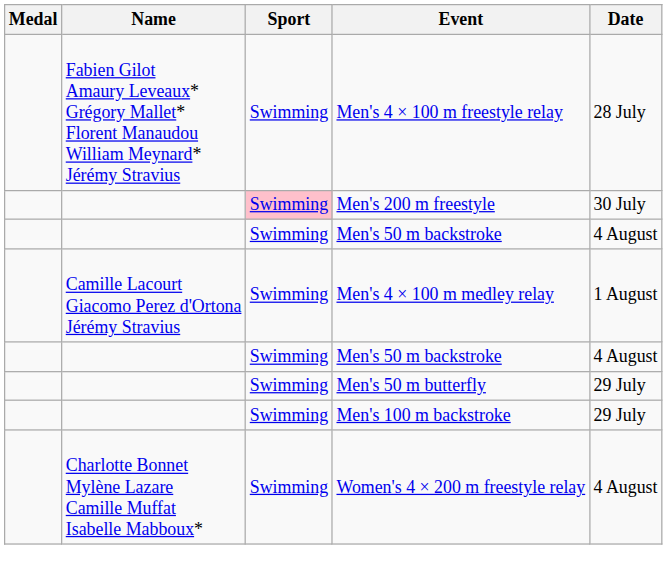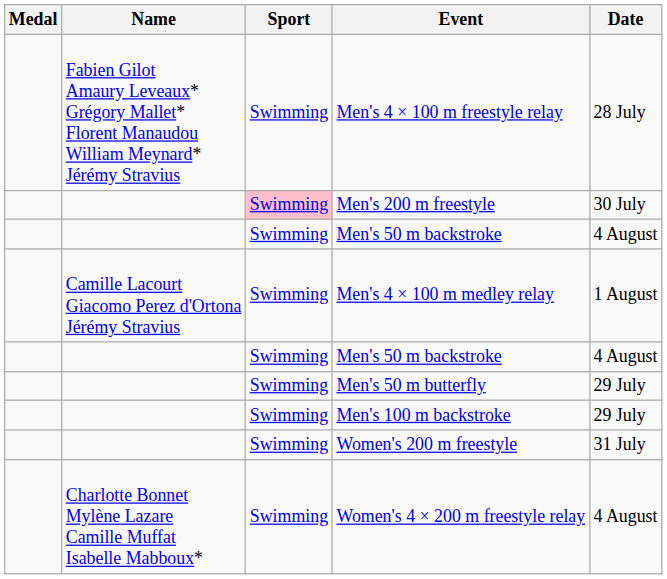+ row: Swimming | Women's 200 m freestyle | 31 July
